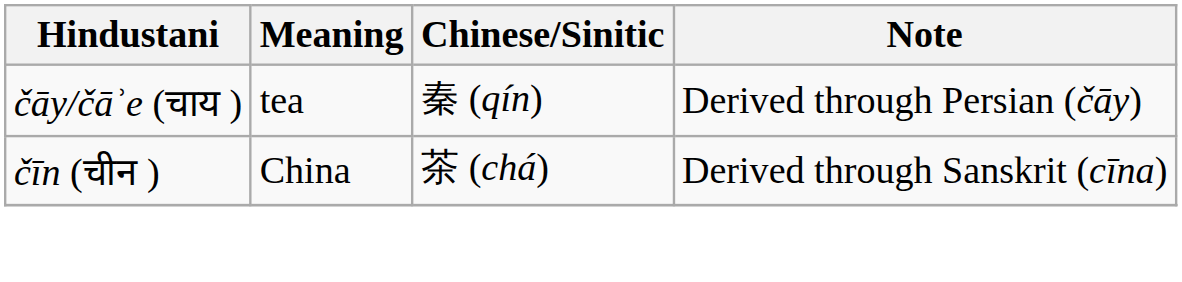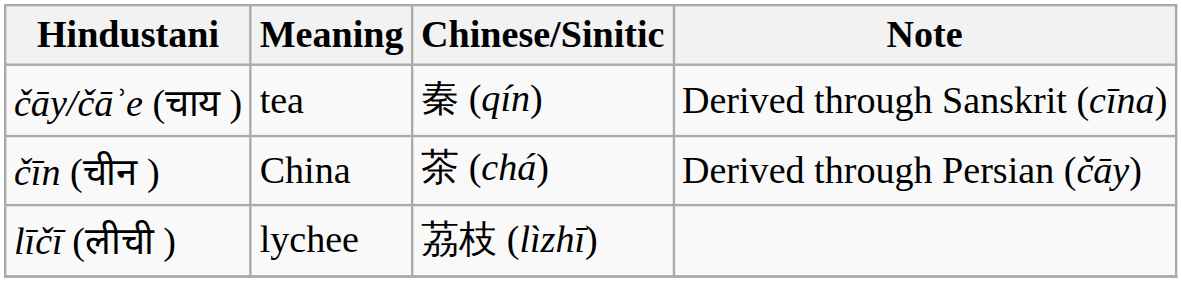čāy/čāʾe (चाय ) | Note: Derived through Persian (čāy) -> Derived through Sanskrit (cīna)
čīn (चीन ) | Note: Derived through Sanskrit (cīna) -> Derived through Persian (čāy)
+ row: līčī (लीची ) | lychee | 茘枝 (lìzhī)
